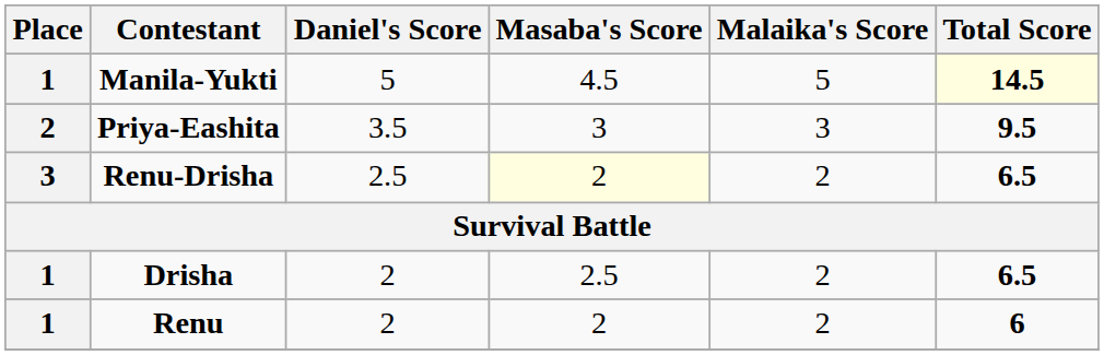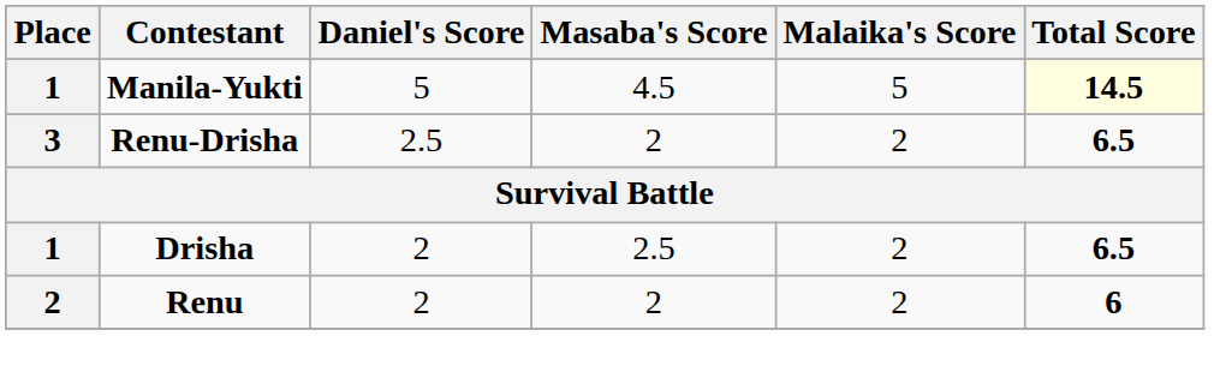- row: 2 | Priya-Eashita | 3.5 | 3 | 3 | 9.5
Renu-Drisha | Masaba's Score: lightyellow background -> no background
Renu | Place: 1 -> 2
